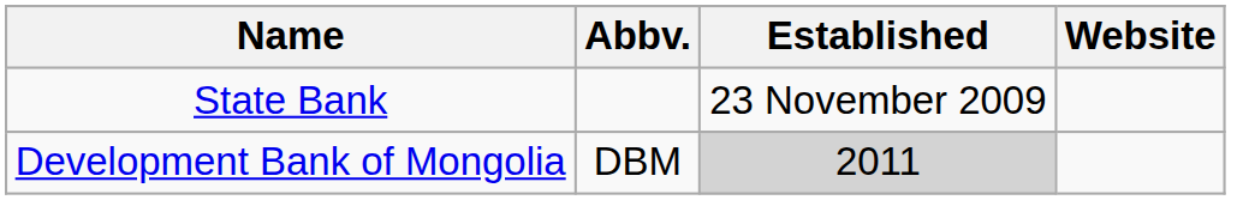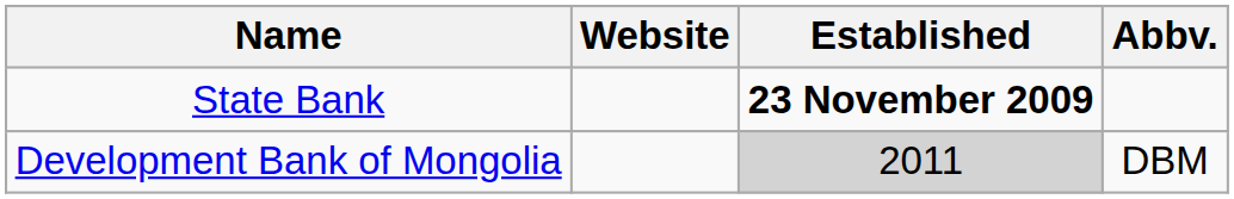columns swapped: Abbv. <-> Website
State Bank | Established: normal -> bold
